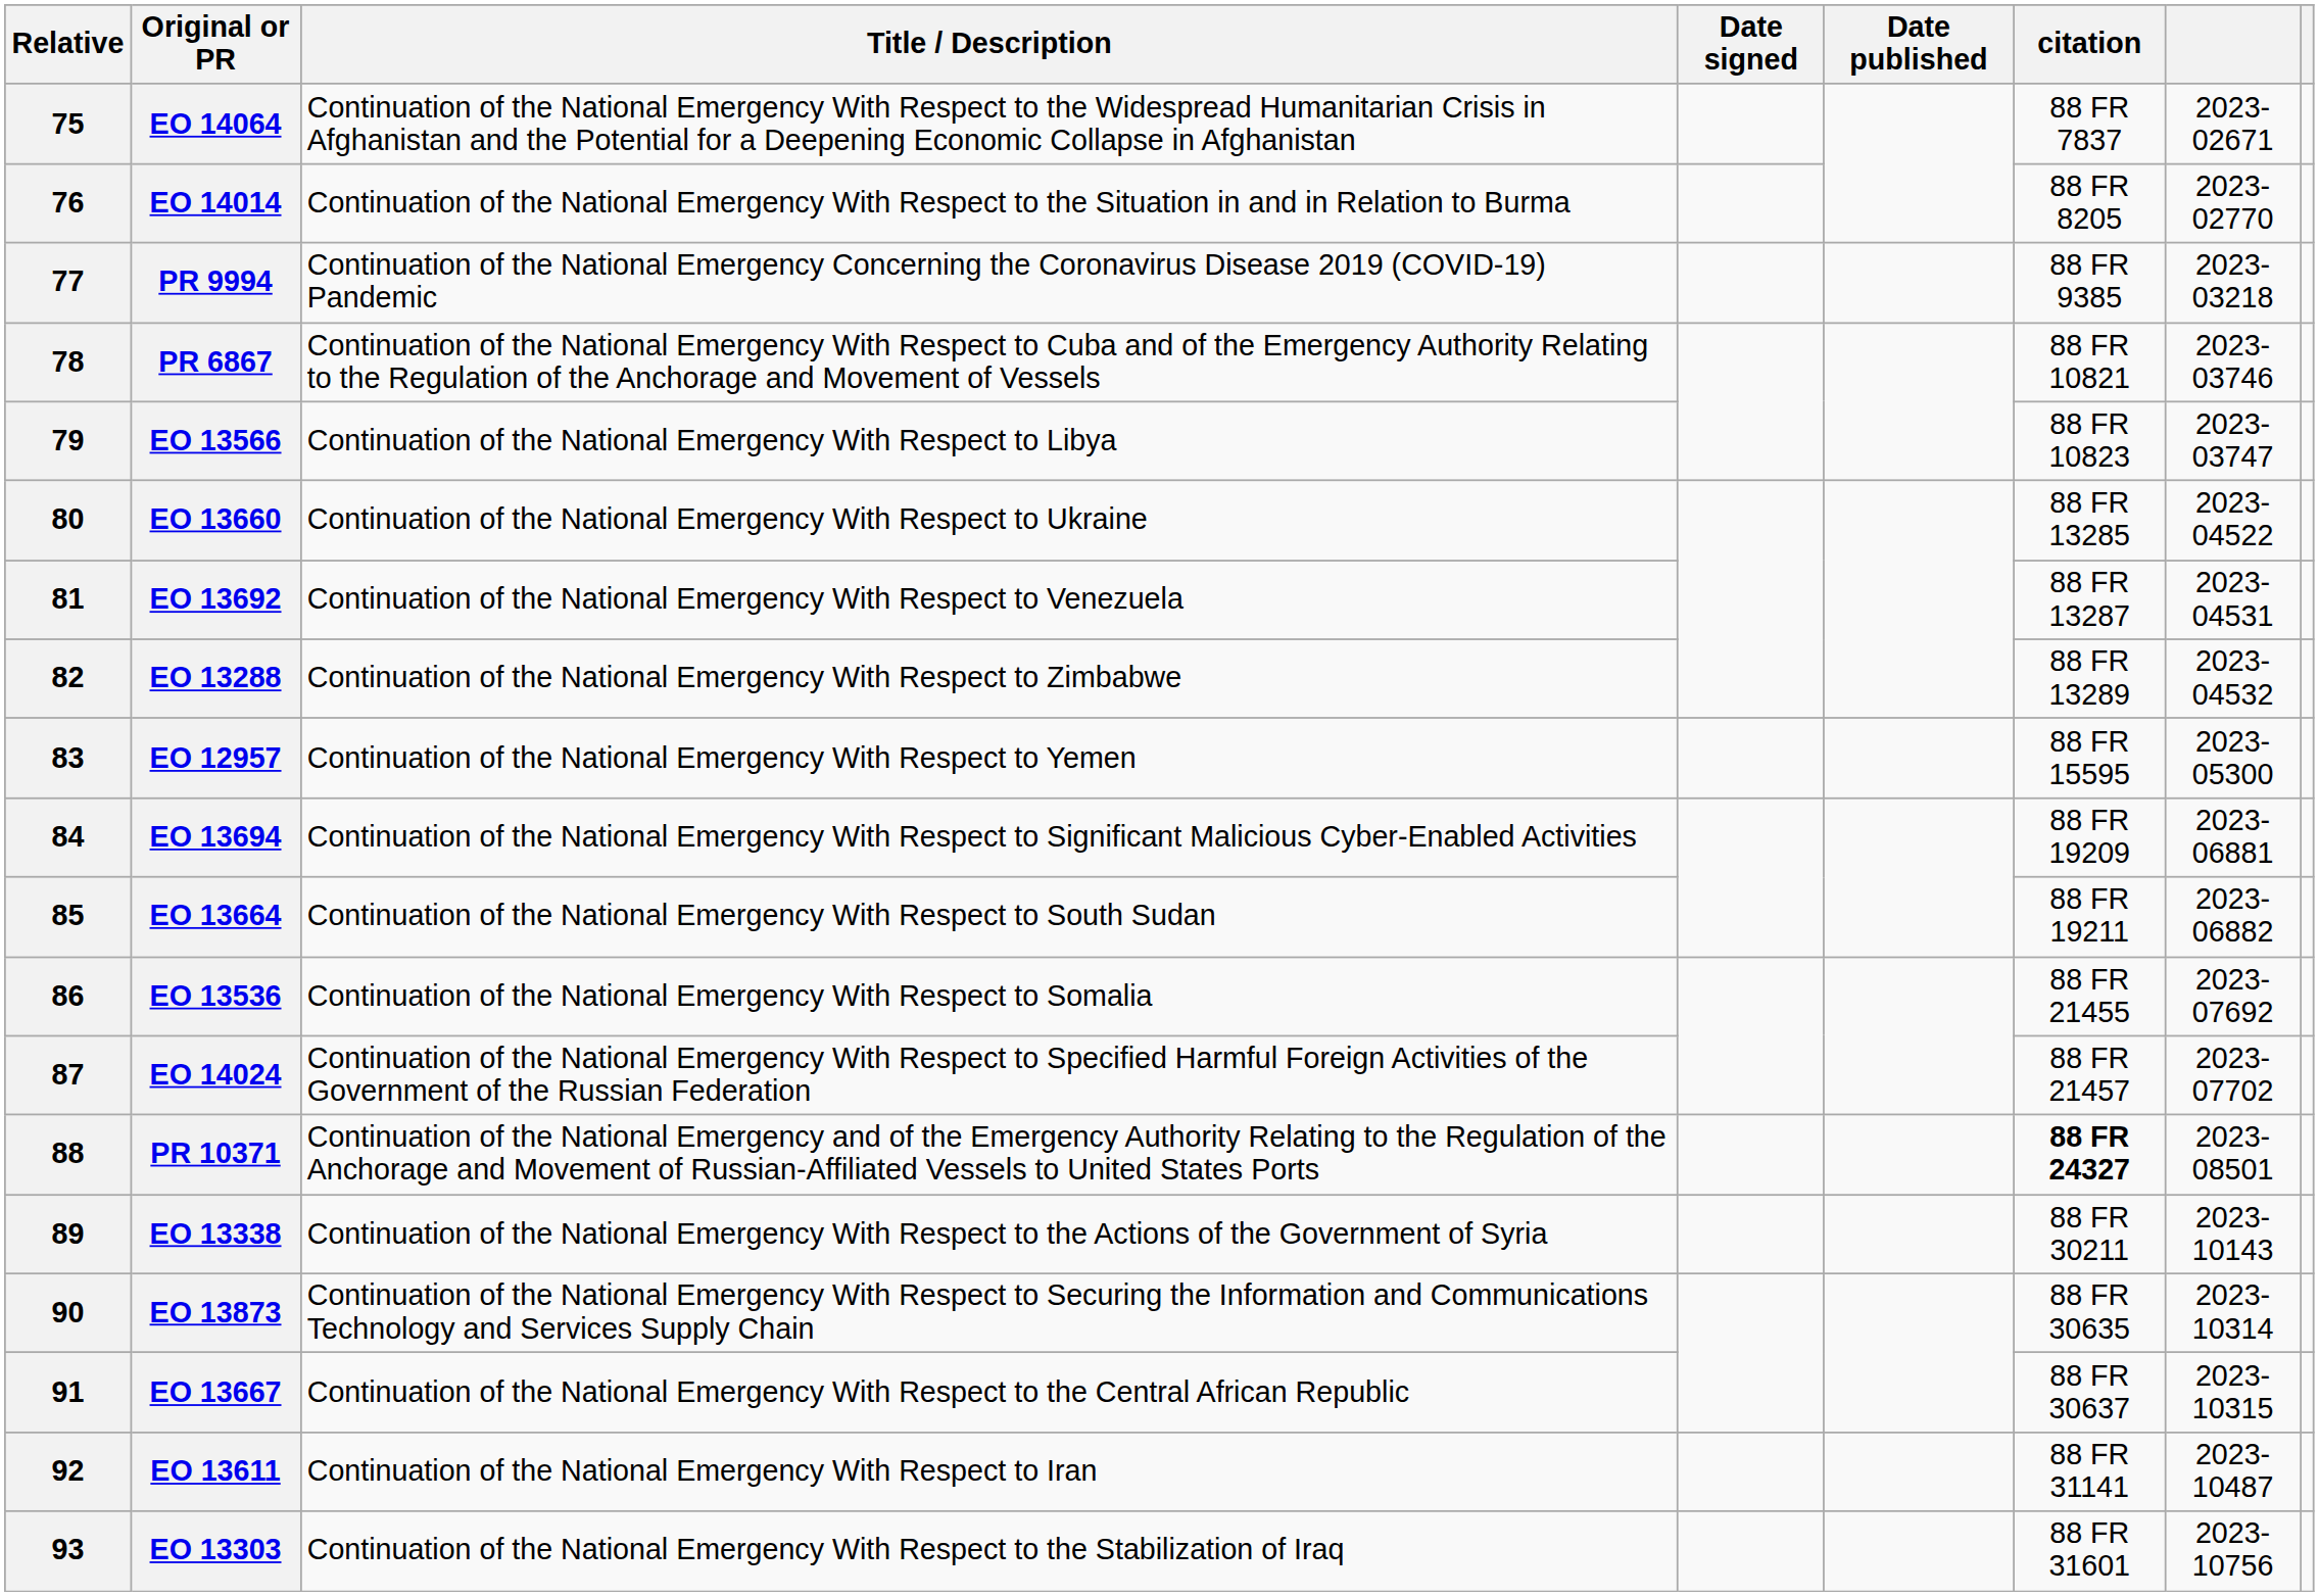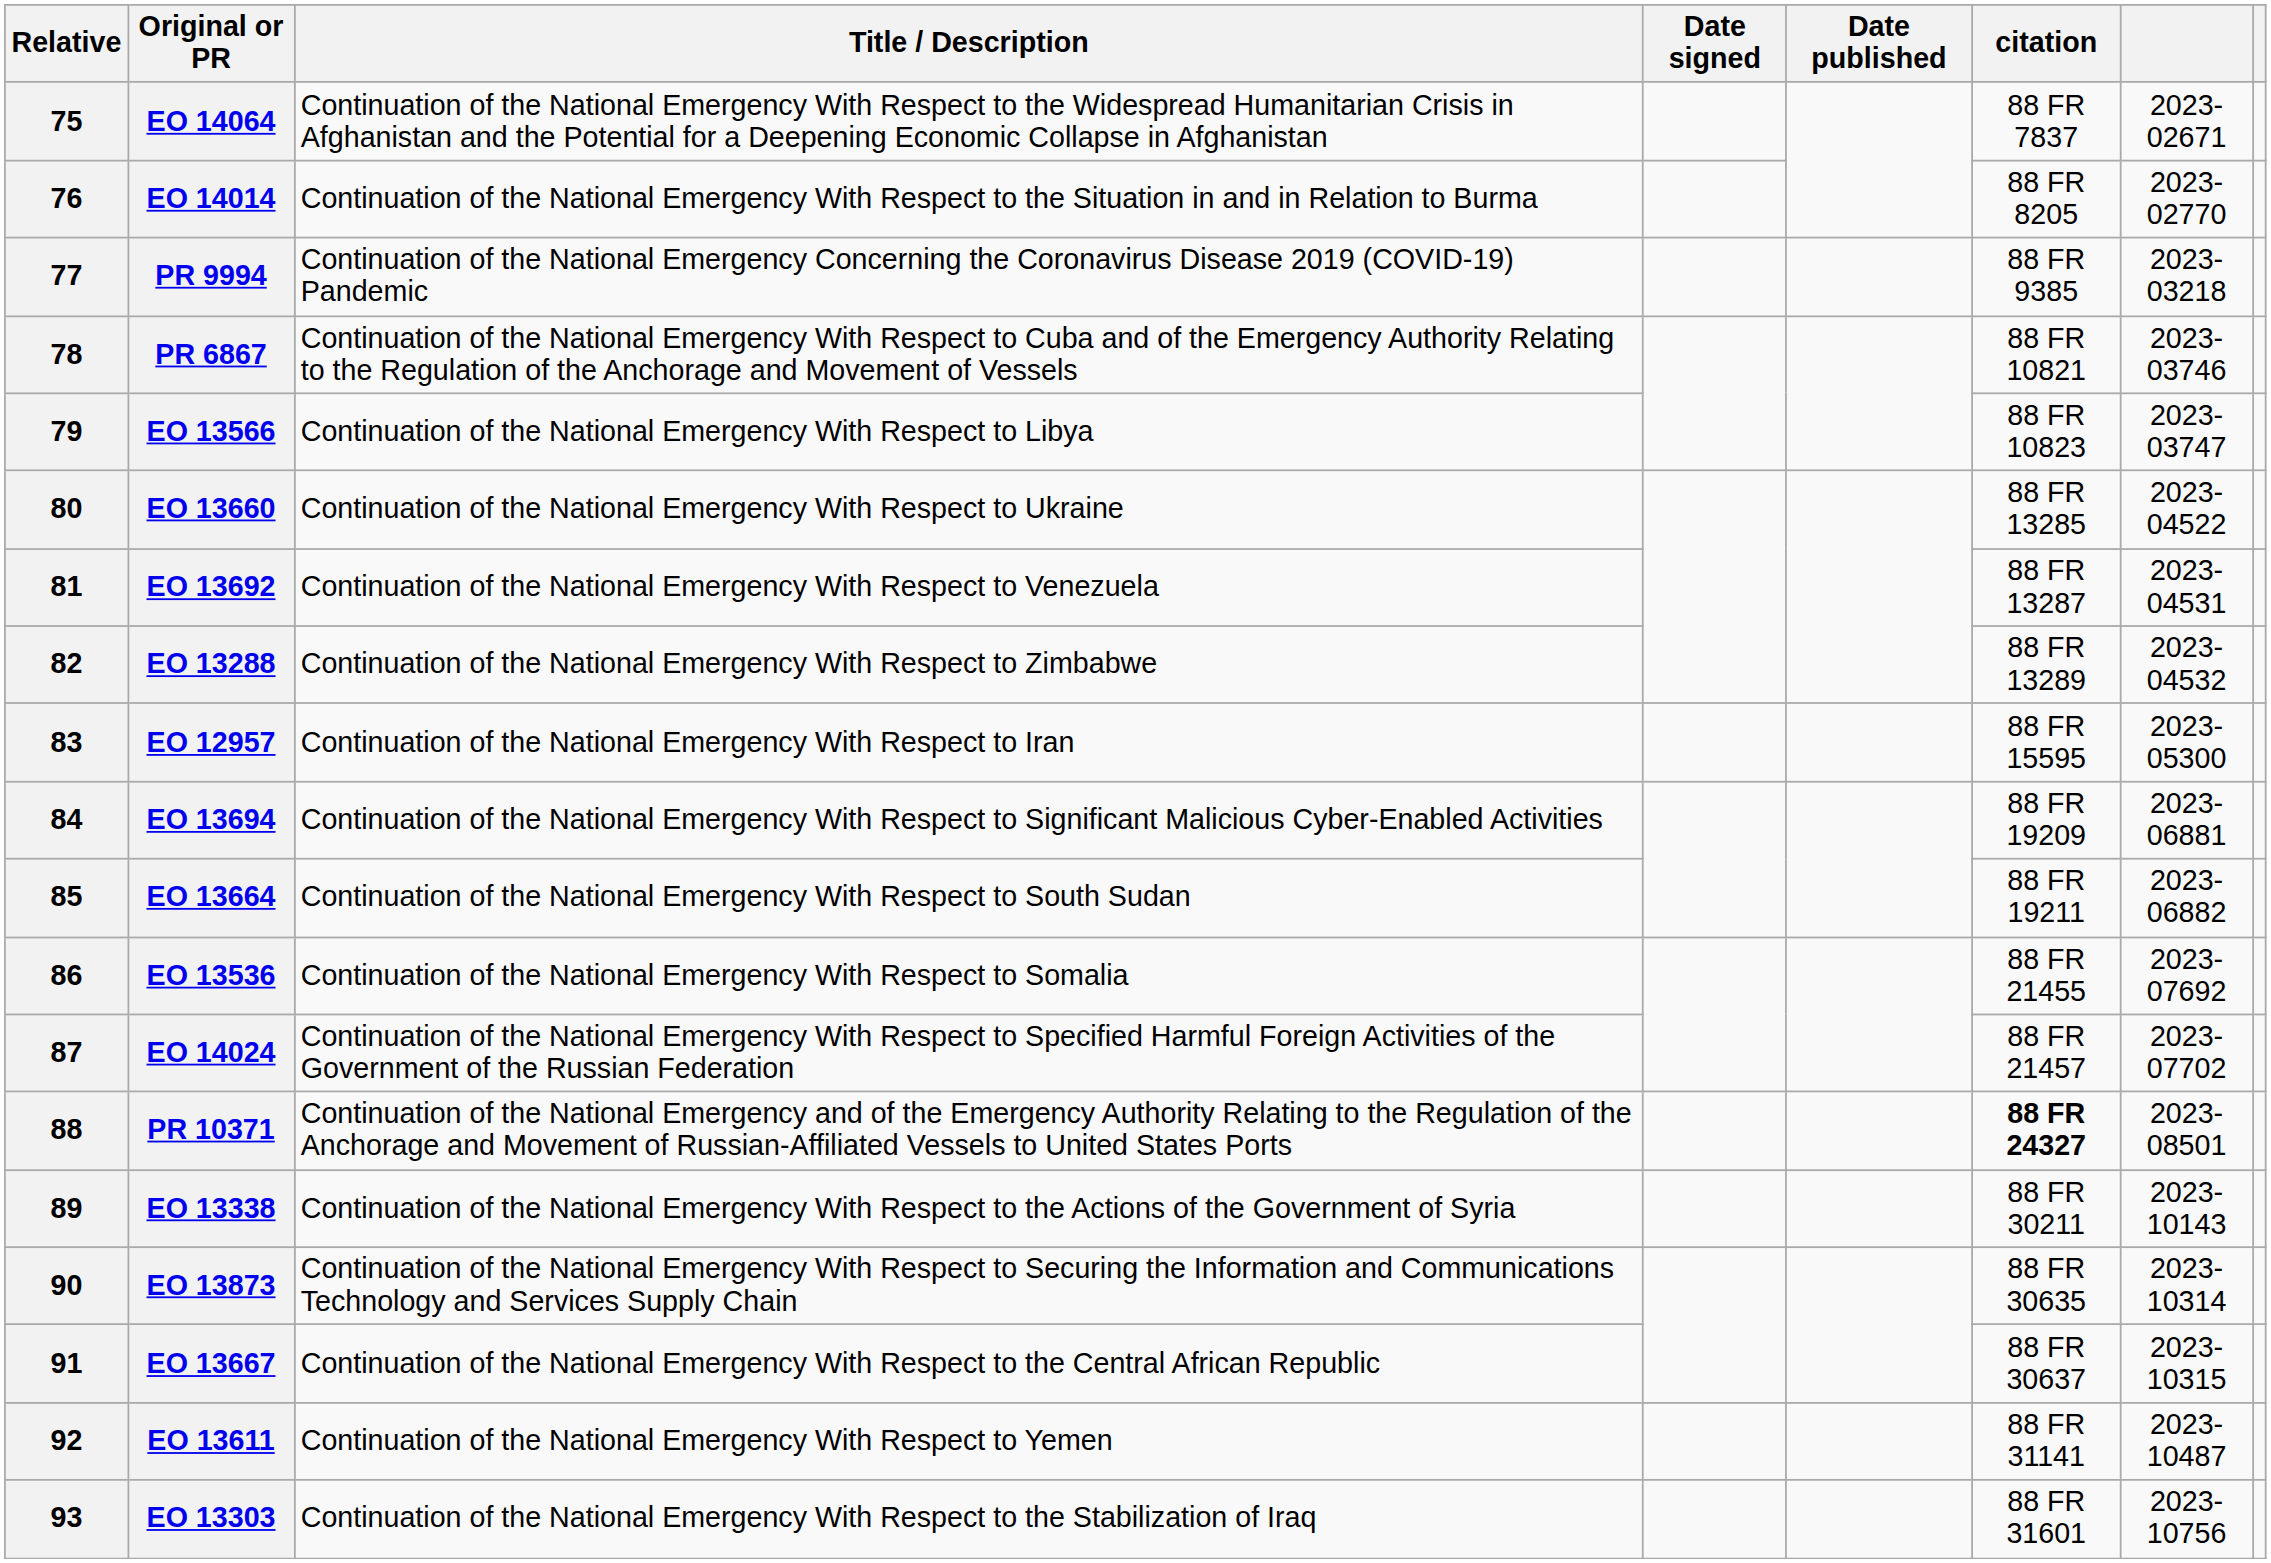EO 12957 | Title / Description: Continuation of the National Emergency With Respect to Yemen -> Continuation of the National Emergency With Respect to Iran
EO 13611 | Title / Description: Continuation of the National Emergency With Respect to Iran -> Continuation of the National Emergency With Respect to Yemen
